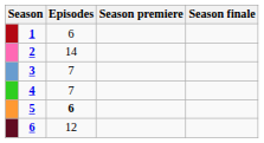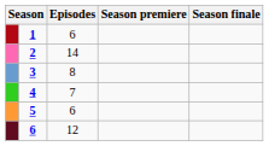3 | Episodes: 7 -> 8
5 | Episodes: bold -> normal
